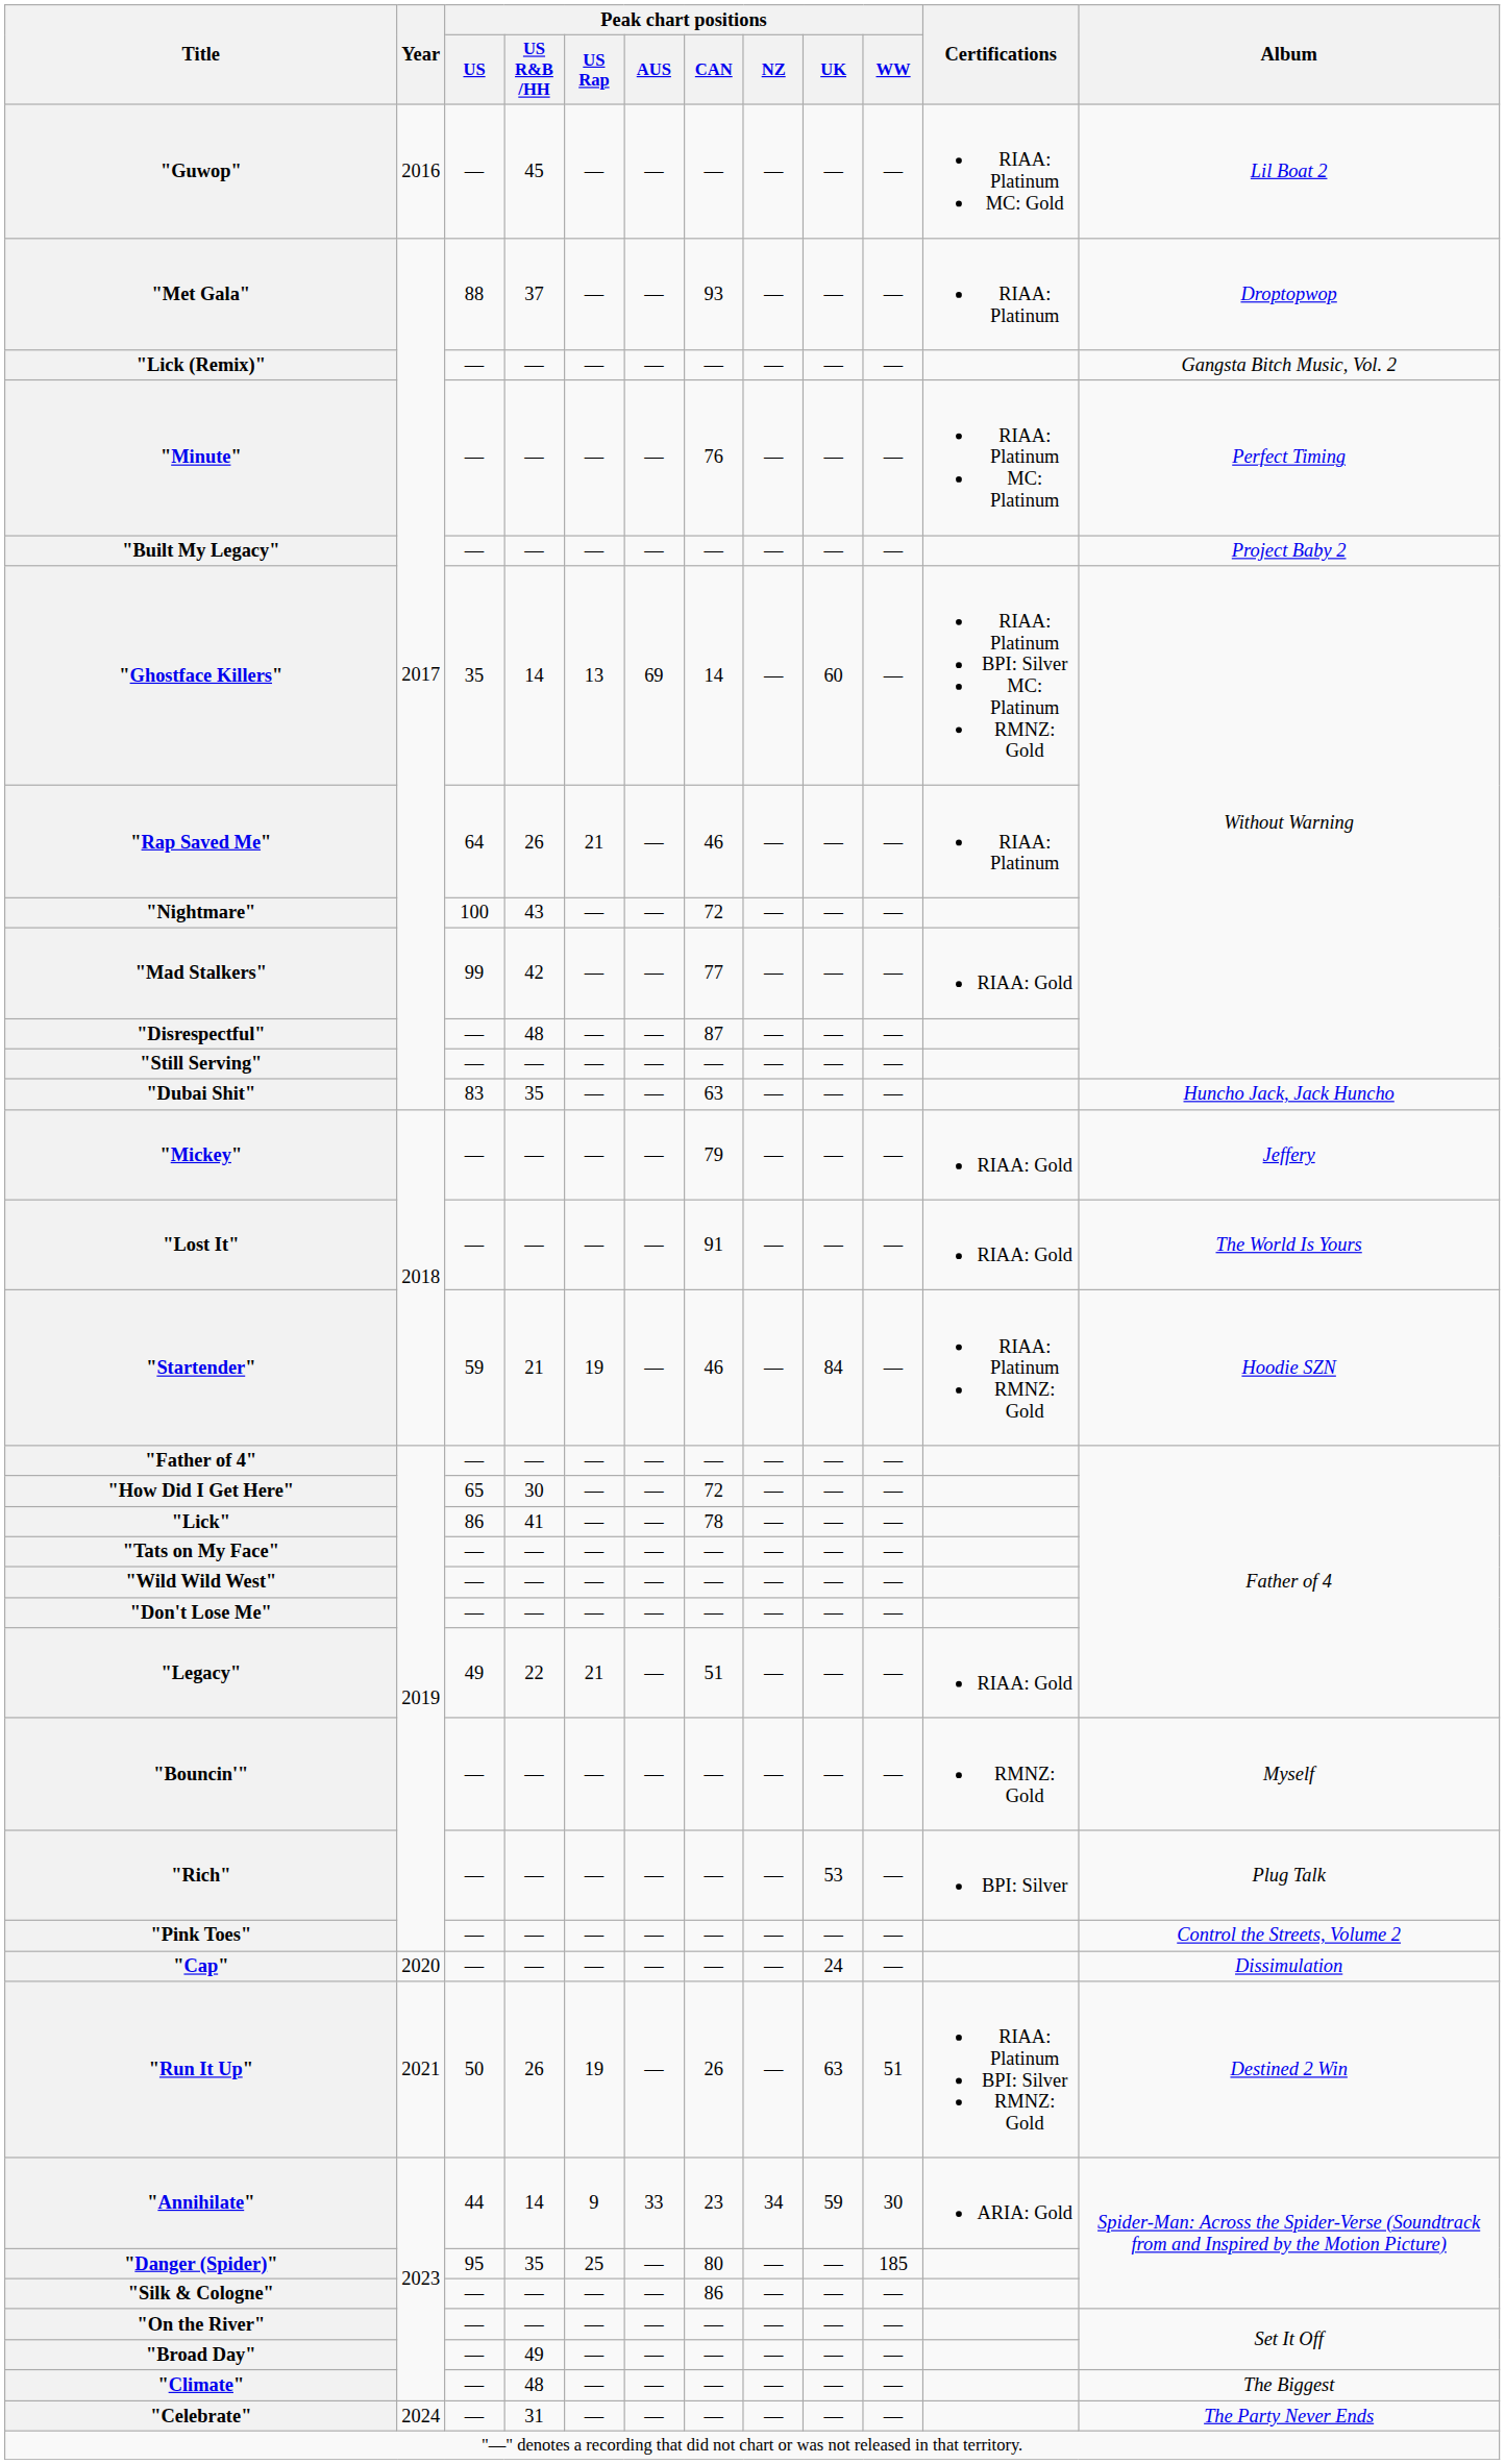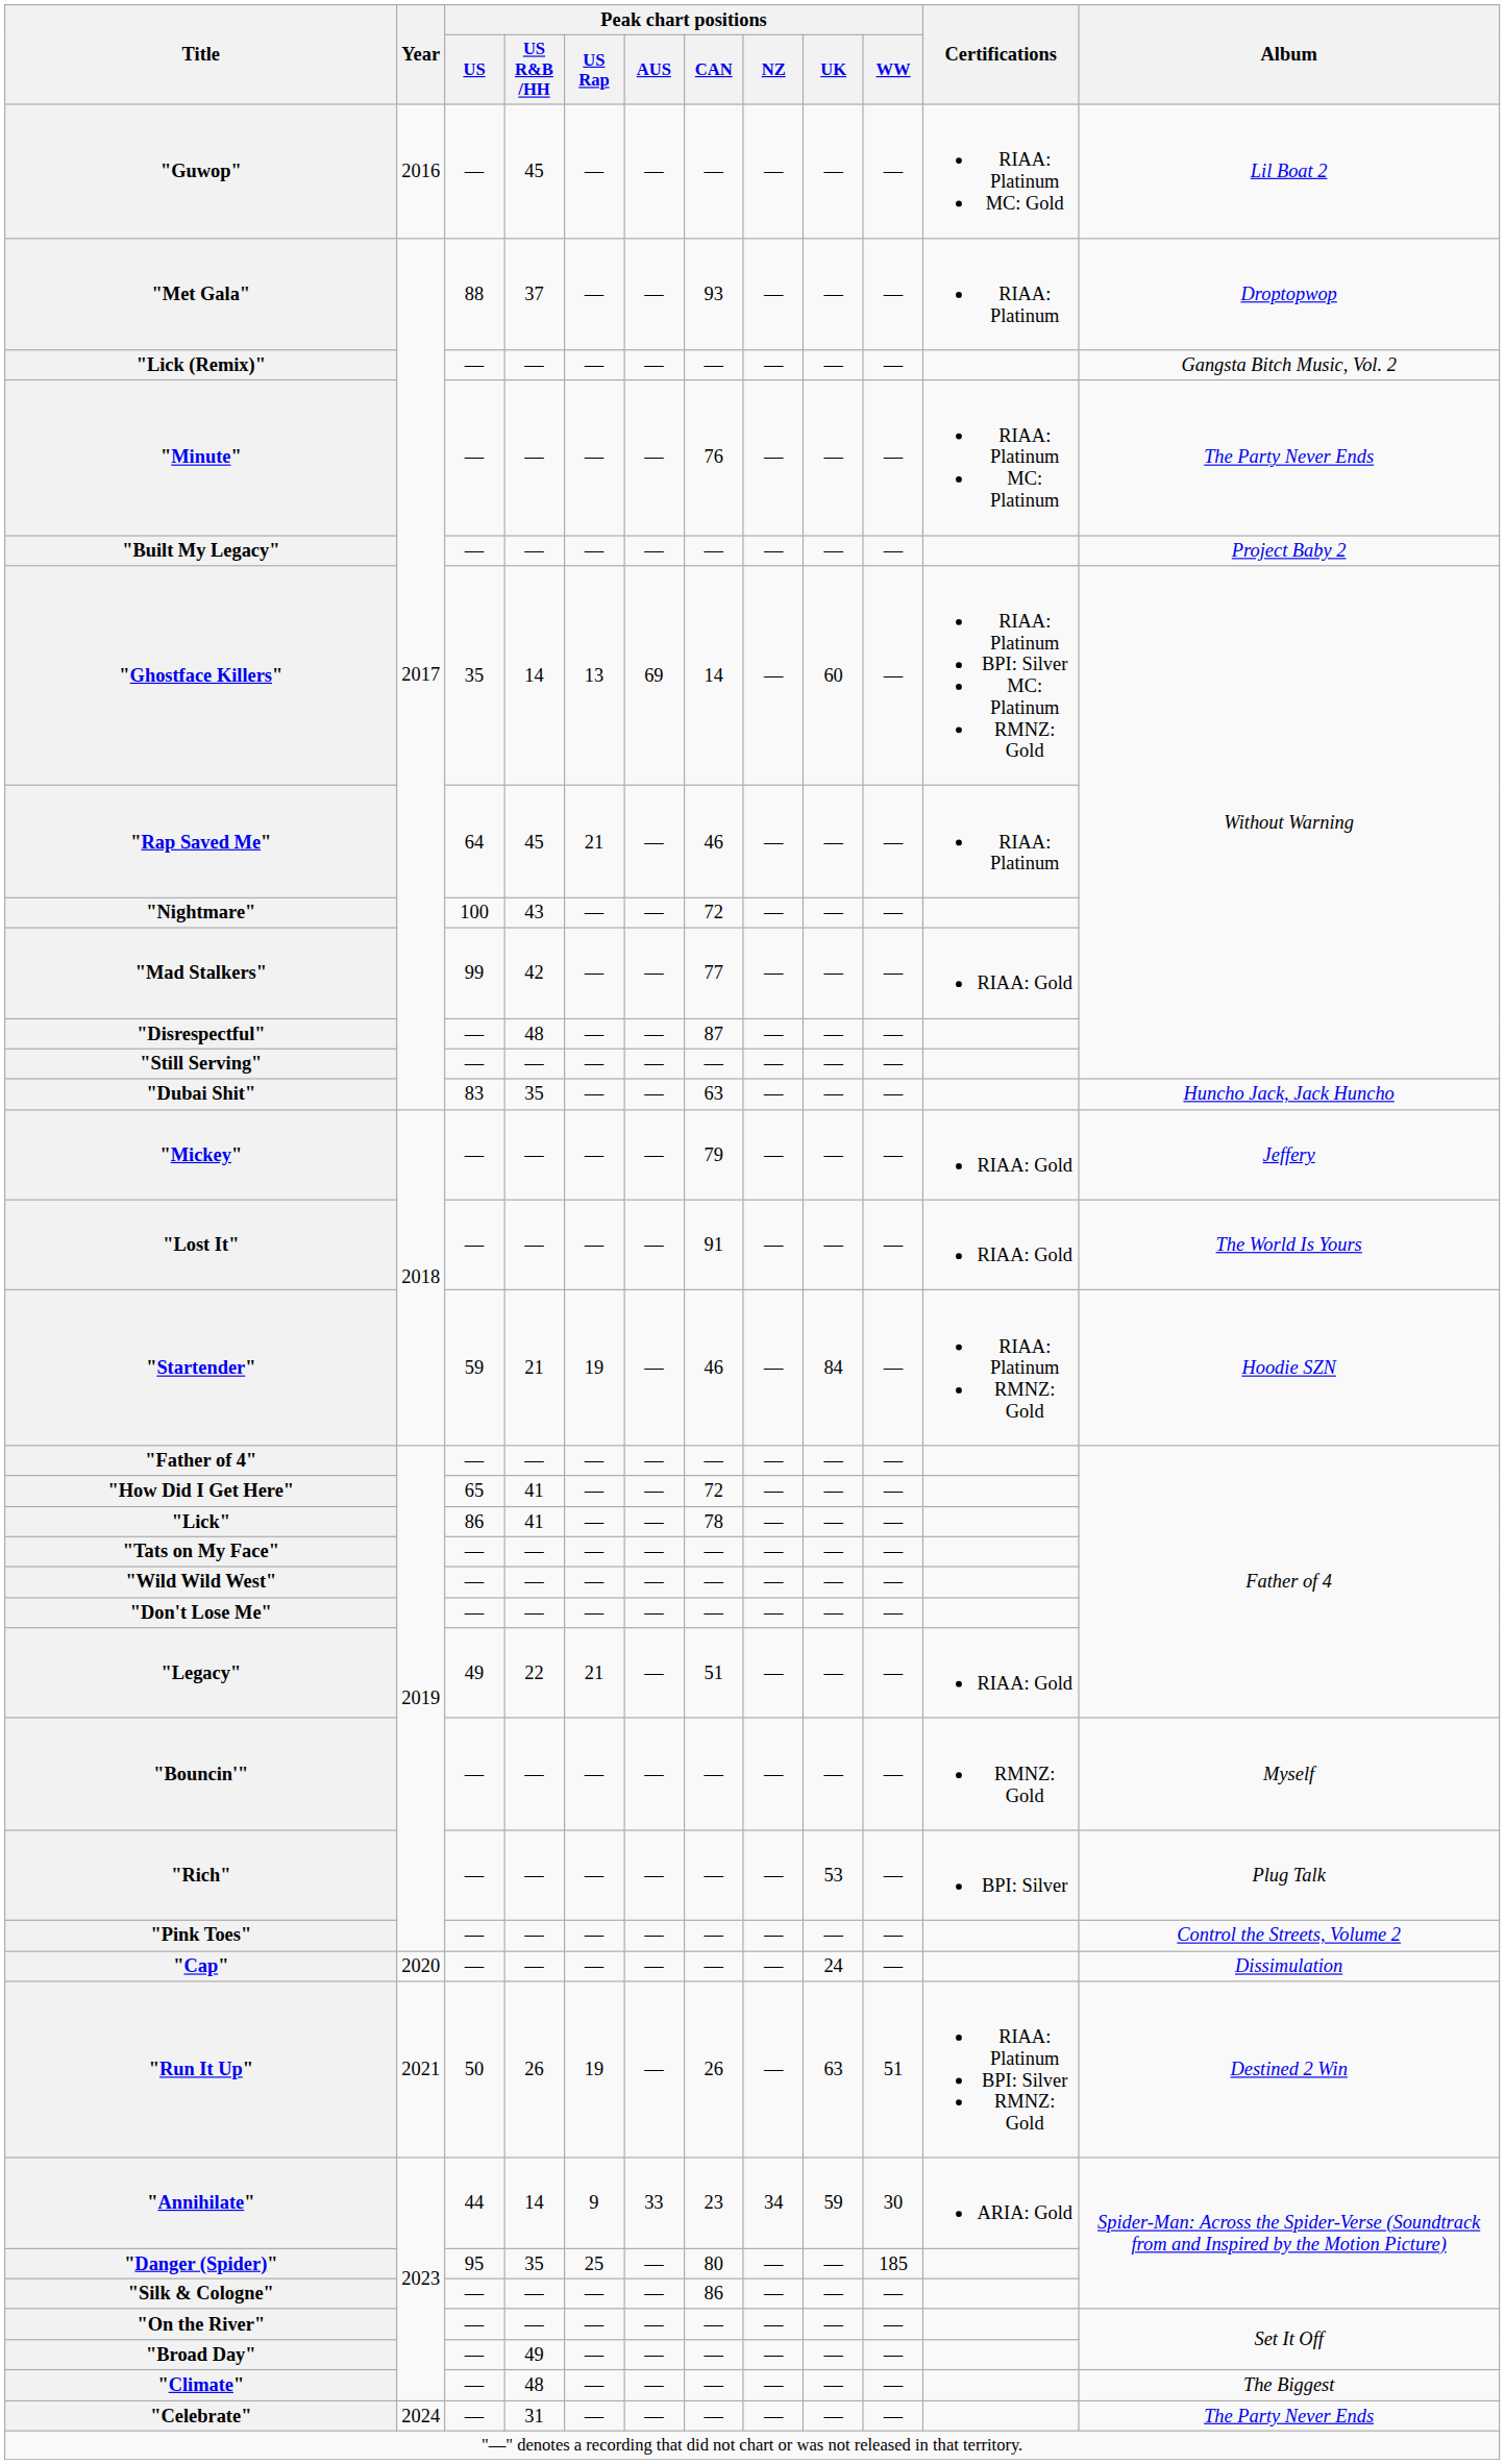"Minute" | Album: Perfect Timing -> The Party Never Ends
"Rap Saved Me" | Peak chart positions / US R&B /HH: 26 -> 45
"How Did I Get Here" | Peak chart positions / US R&B /HH: 30 -> 41
